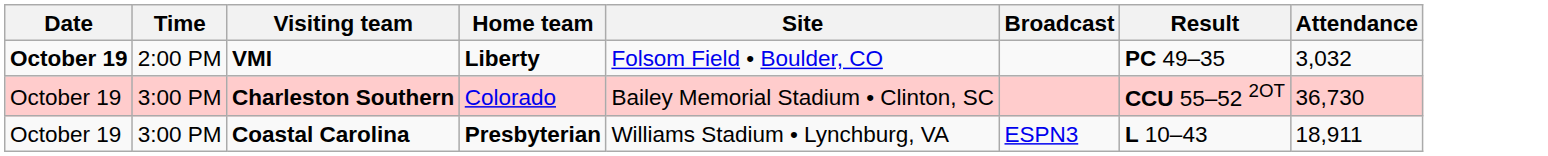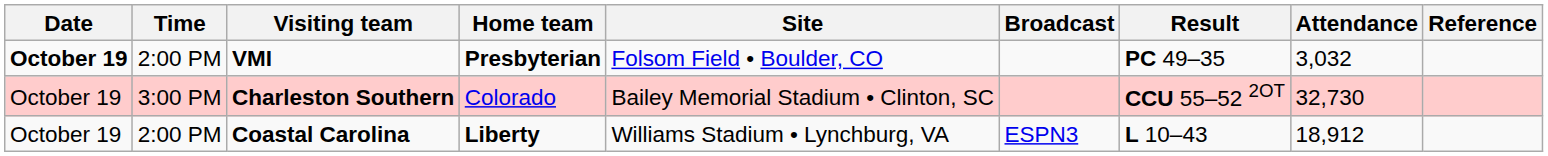+ column: Reference
VMI | Home team: Liberty -> Presbyterian
Charleston Southern | Attendance: 36,730 -> 32,730
Coastal Carolina | Time: 3:00 PM -> 2:00 PM
Coastal Carolina | Home team: Presbyterian -> Liberty
Coastal Carolina | Attendance: 18,911 -> 18,912
